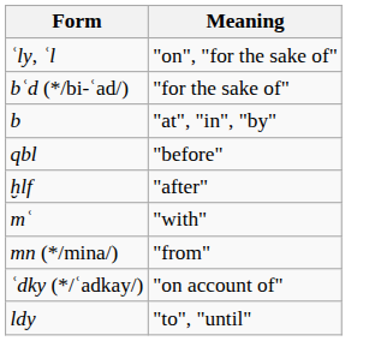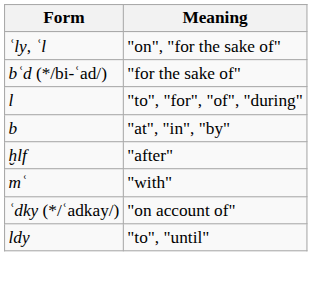+ row: l | "to", "for", "of", "during"
- row: qbl | "before"
- row: mn (*/mina/) | "from"
